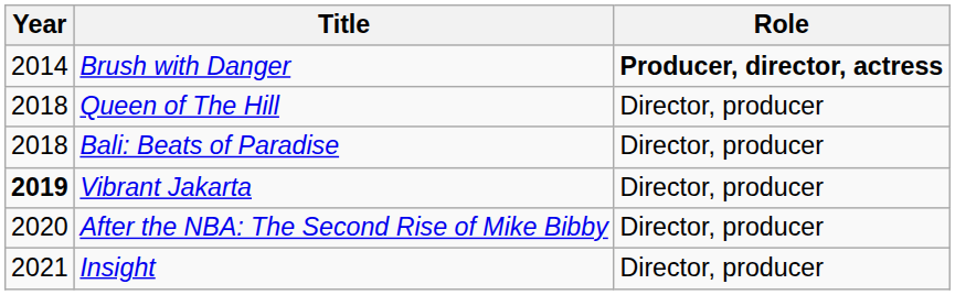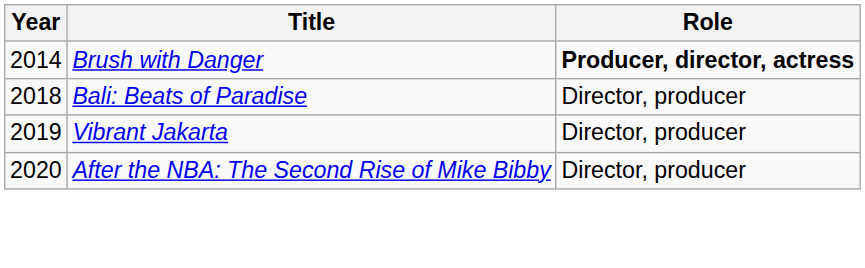- row: 2018 | Queen of The Hill | Director, producer
Vibrant Jakarta | Year: bold -> normal
- row: 2021 | Insight | Director, producer
